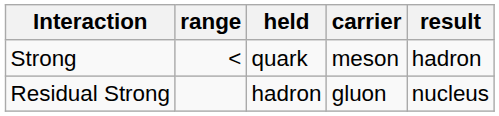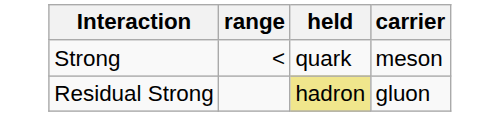- column: result | hadron | nucleus
Residual Strong | held: no background -> khaki background
